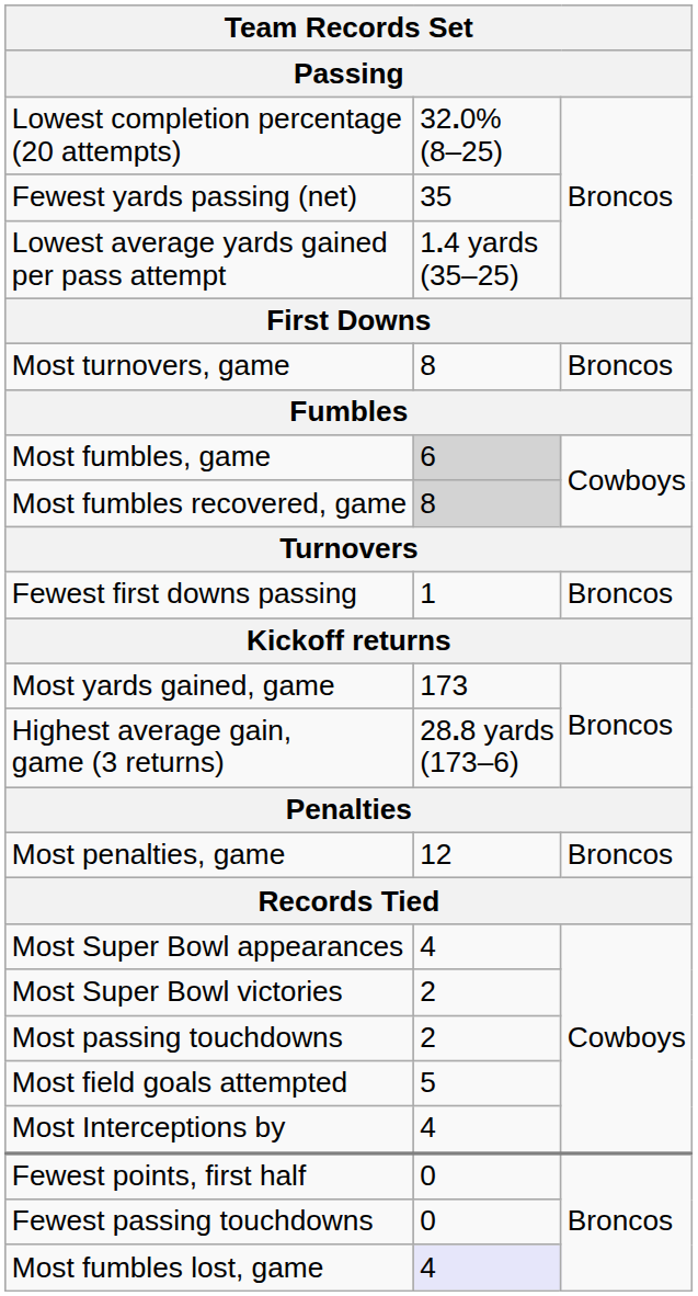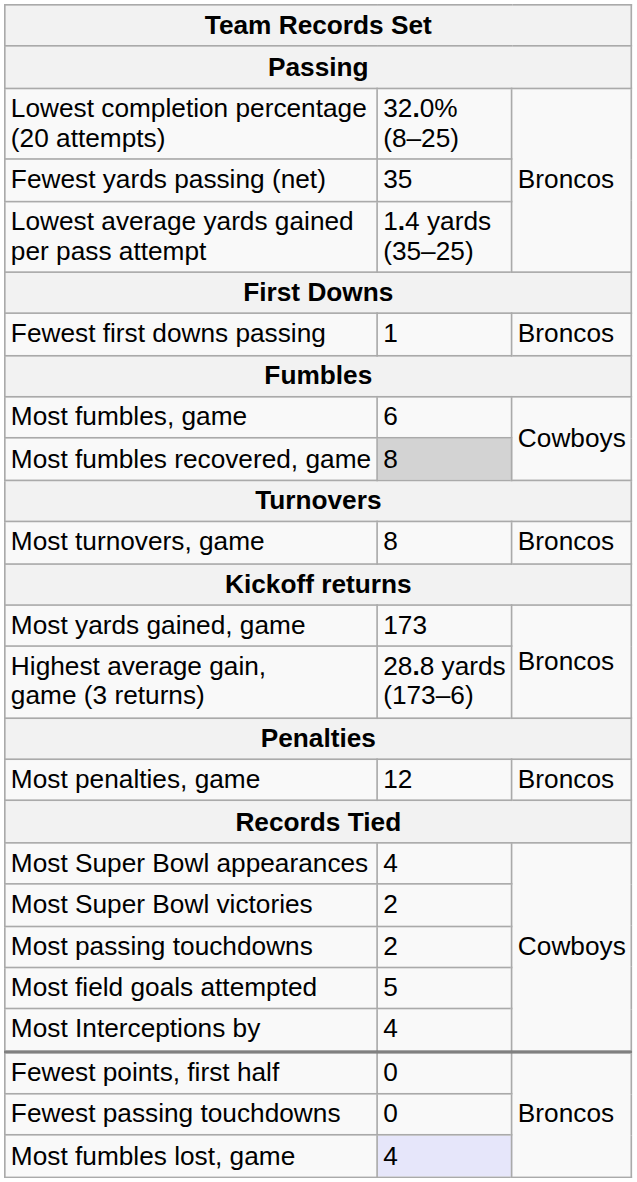rows swapped: Fewest first downs passing <-> Most turnovers, game
Most fumbles, game | column 2: lightgrey background -> no background
